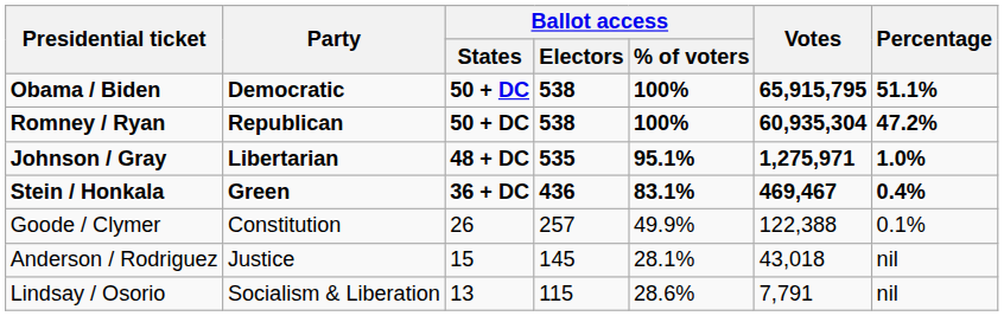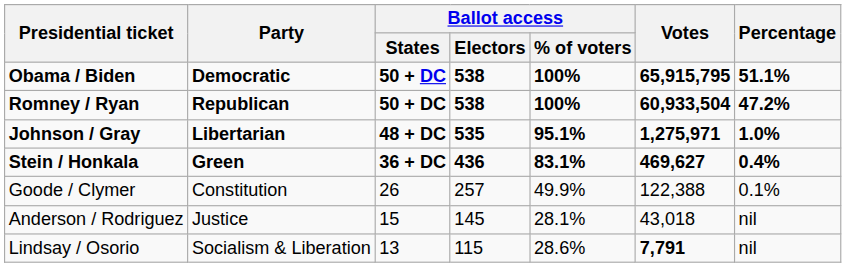Romney / Ryan | Votes: 60,935,304 -> 60,933,504
Stein / Honkala | Votes: 469,467 -> 469,627
Lindsay / Osorio | Votes: normal -> bold
